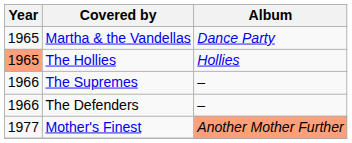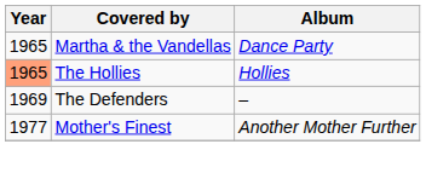- row: 1966 | The Supremes | –
The Defenders | Year: 1966 -> 1969
Mother's Finest | Album: lightsalmon background -> no background
